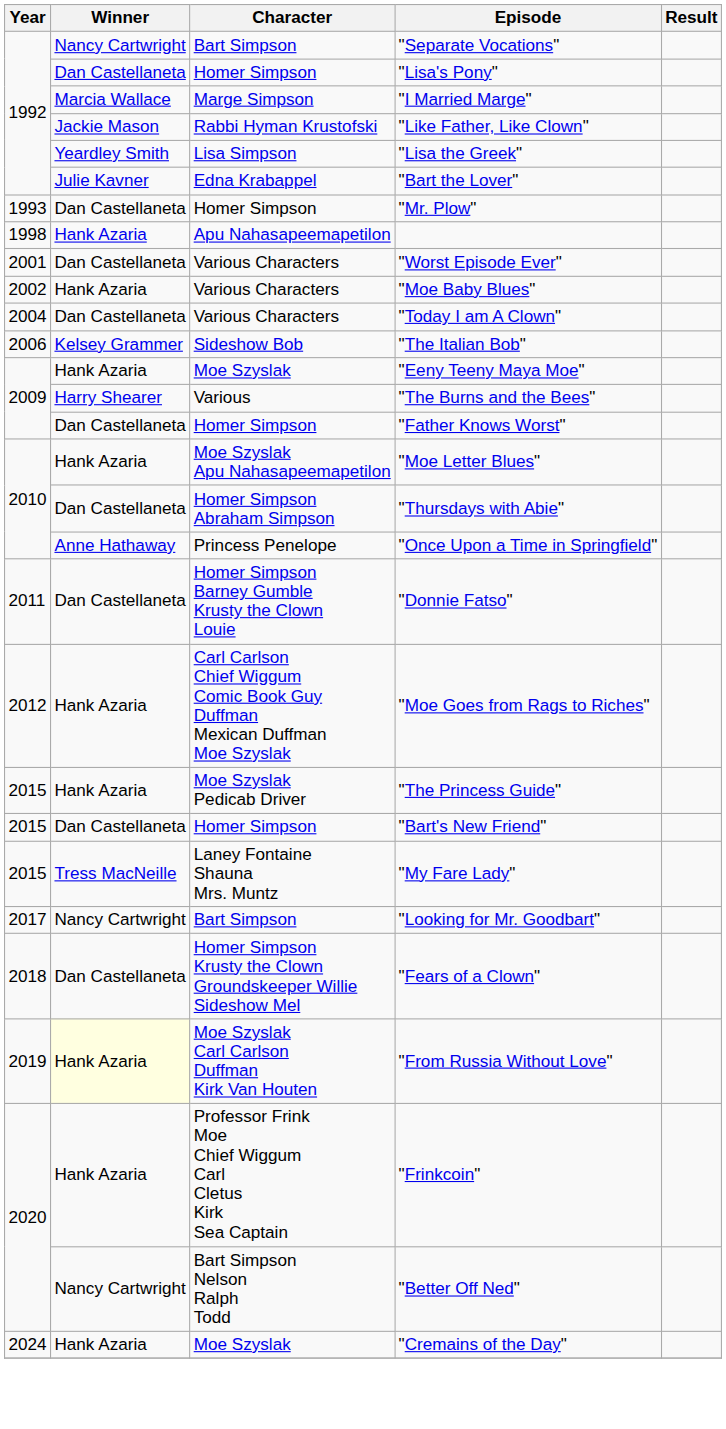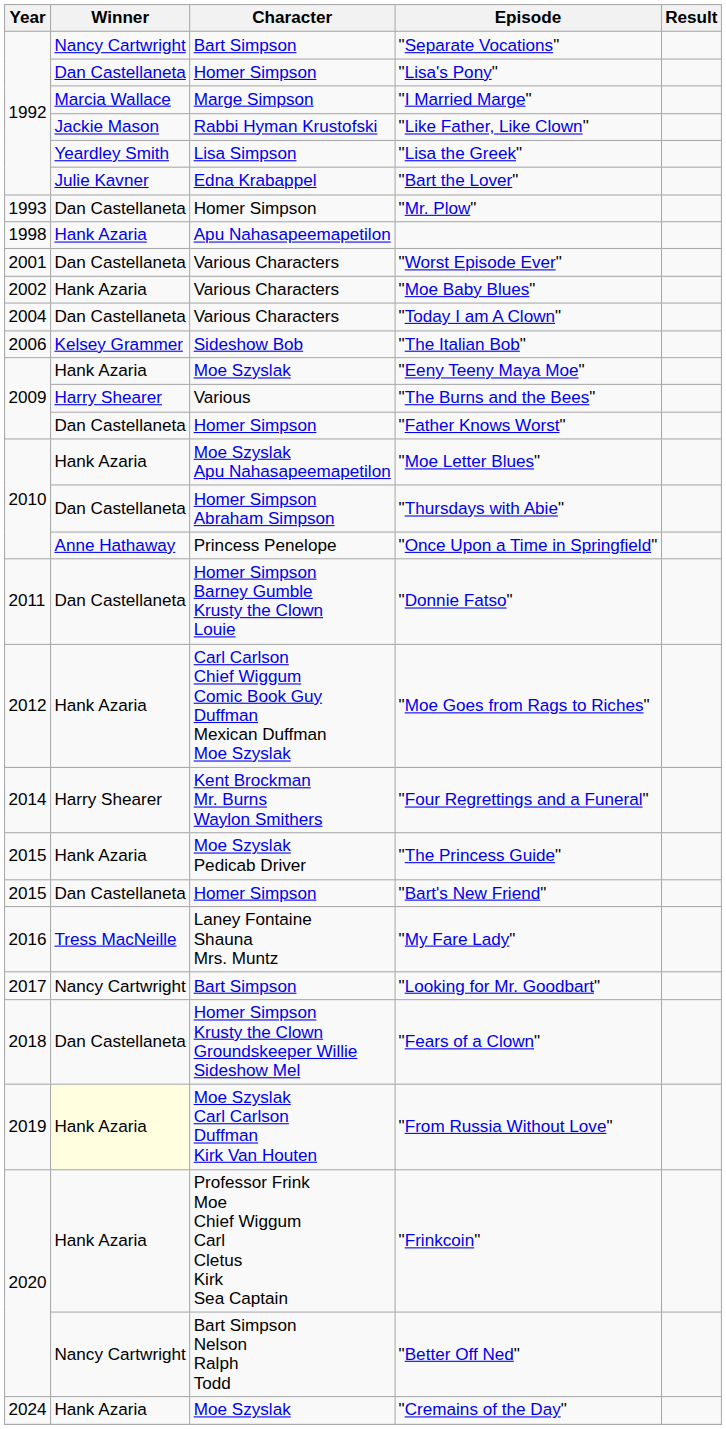+ row: 2014 | Harry Shearer | Kent Brockman Mr. Burns Waylon Smithers | "Four Regrettings and a Funeral"
"My Fare Lady" | Year: 2015 -> 2016
